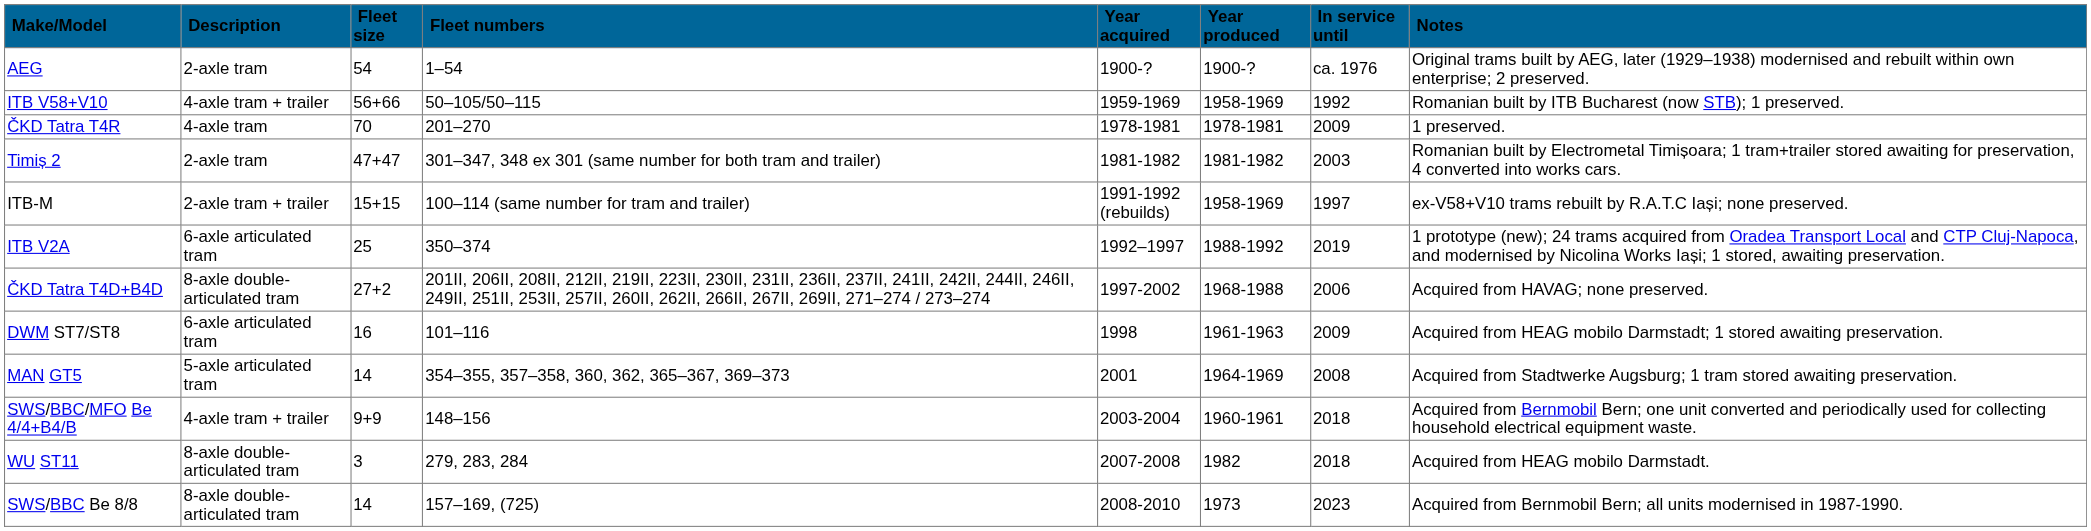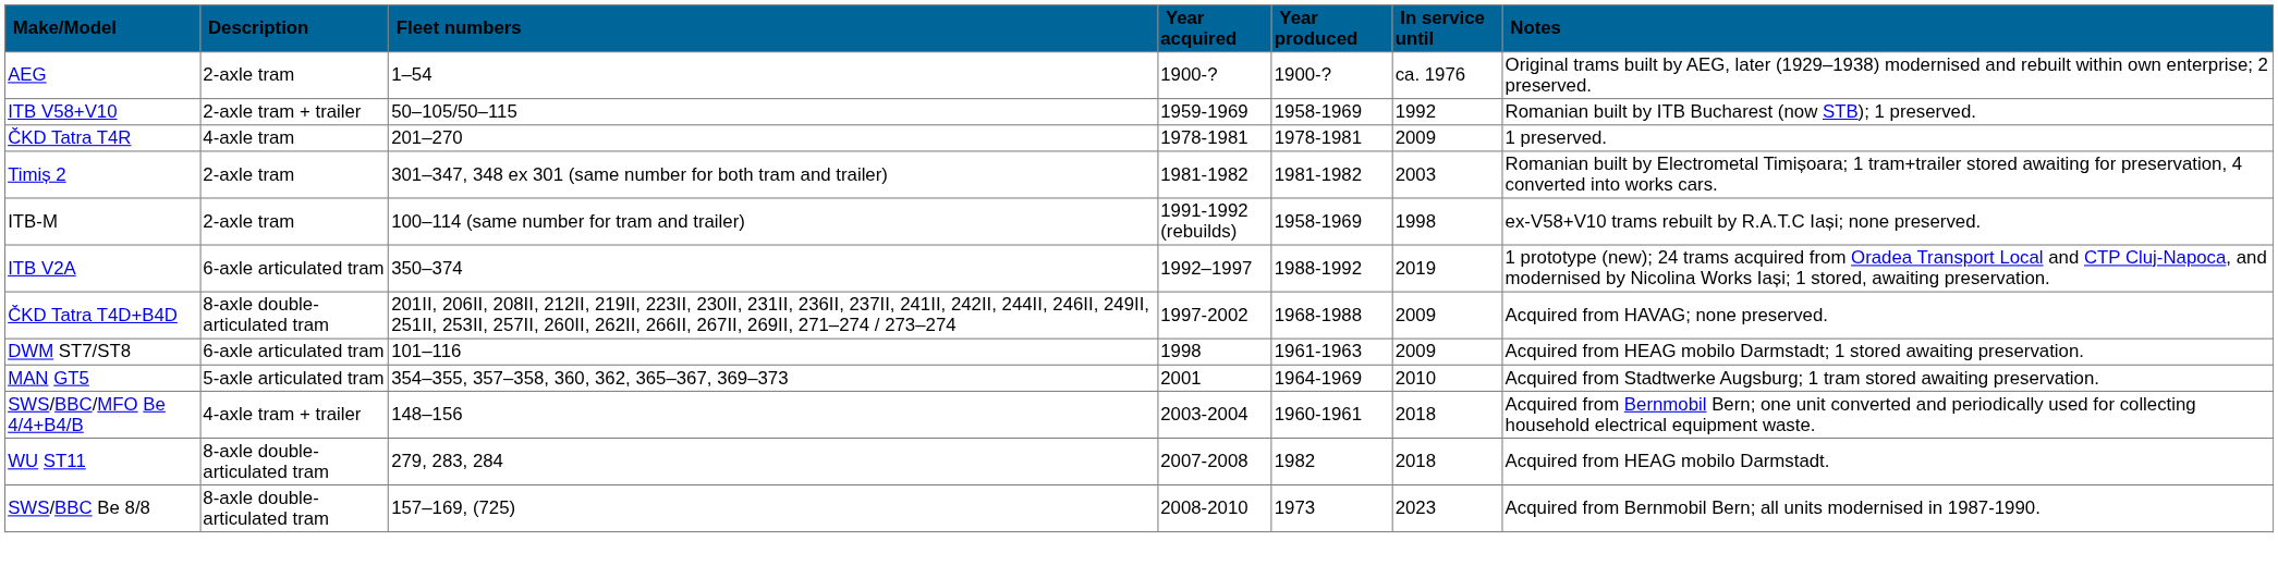- column: Fleet size | 54 | 56+66 | 70 | 47+47 | 15+15 | 25 | 27+2 | 16 | 14 | 9+9 | 3 | 14
ITB V58+V10 | Description: 4-axle tram + trailer -> 2-axle tram + trailer
ITB-M | Description: 2-axle tram + trailer -> 2-axle tram
ITB-M | In service until: 1997 -> 1998
ČKD Tatra T4D+B4D | In service until: 2006 -> 2009
MAN GT5 | In service until: 2008 -> 2010
